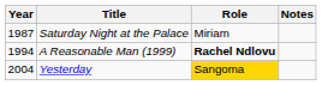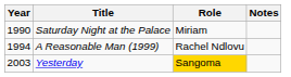Saturday Night at the Palace | Year: 1987 -> 1990
A Reasonable Man (1999) | Role: bold -> normal
Yesterday | Year: 2004 -> 2003
